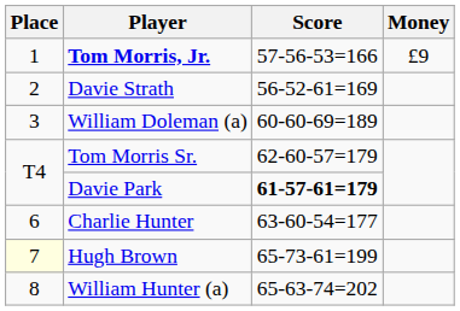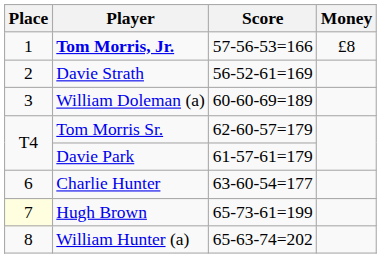Tom Morris, Jr. | Money: £9 -> £8
Davie Park | Score: bold -> normal
